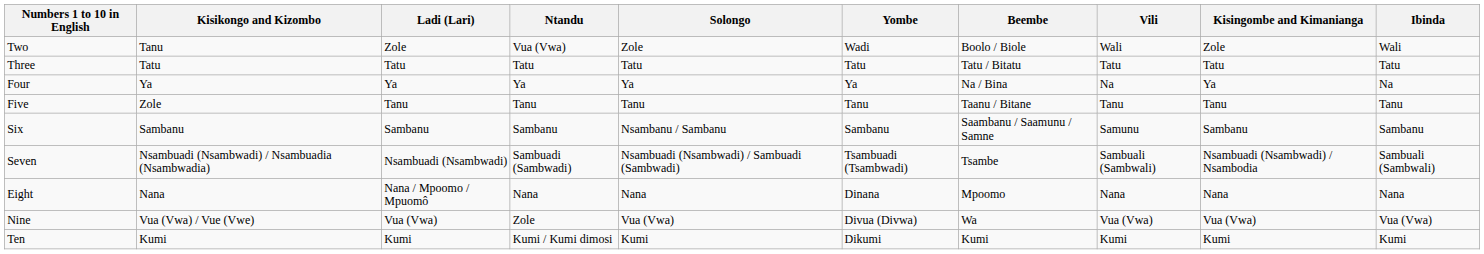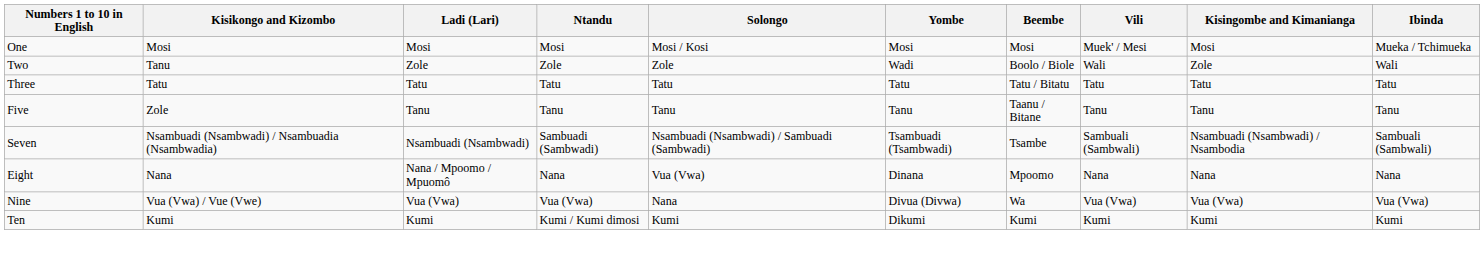+ row: One | Mosi | Mosi | Mosi | Mosi / Kosi | Mosi | Mosi | Muek' / Mesi | Mosi | Mueka / Tchimueka
Two | Ntandu: Vua (Vwa) -> Zole
- row: Four | Ya | Ya | Ya | Ya | Ya | Na / Bina | Na | Ya | Na
- row: Six | Sambanu | Sambanu | Sambanu | Nsambanu / Sambanu | Sambanu | Saambanu / Saamunu / Samne | Samunu | Sambanu | Sambanu
Eight | Solongo: Nana -> Vua (Vwa)
Nine | Ntandu: Zole -> Vua (Vwa)
Nine | Solongo: Vua (Vwa) -> Nana
